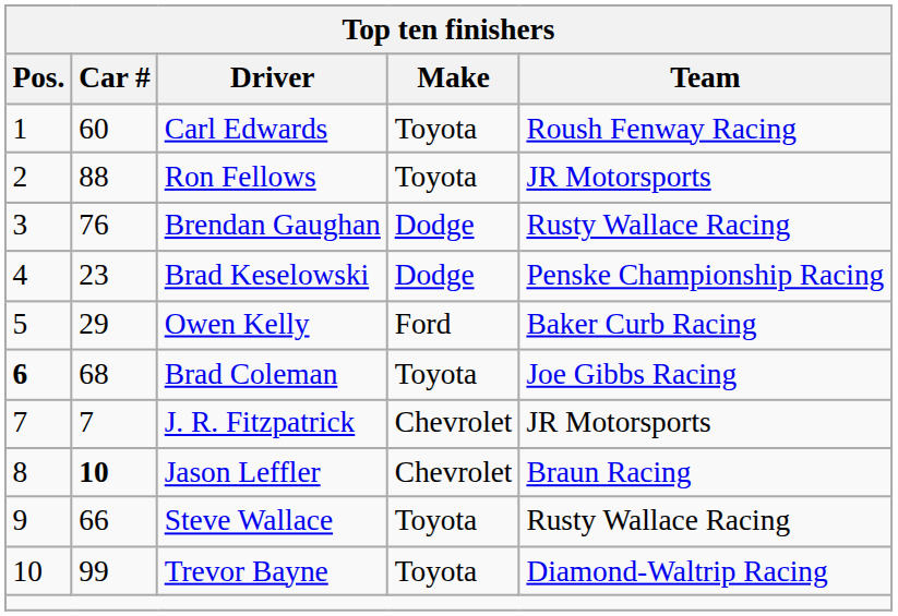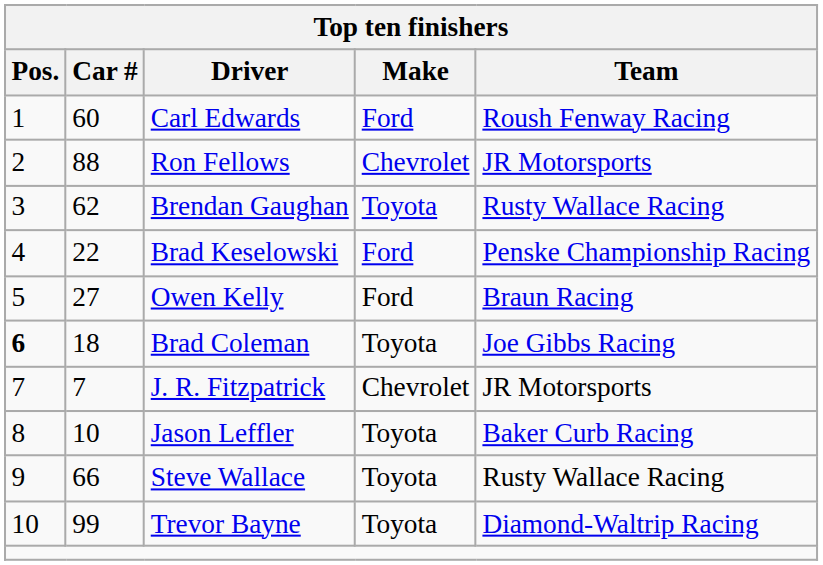Carl Edwards | Make: Toyota -> Ford
Ron Fellows | Make: Toyota -> Chevrolet
Brendan Gaughan | Car #: 76 -> 62
Brendan Gaughan | Make: Dodge -> Toyota
Brad Keselowski | Car #: 23 -> 22
Brad Keselowski | Make: Dodge -> Ford
Owen Kelly | Car #: 29 -> 27
Owen Kelly | Team: Baker Curb Racing -> Braun Racing
Brad Coleman | Car #: 68 -> 18
Jason Leffler | Car #: bold -> normal
Jason Leffler | Make: Chevrolet -> Toyota
Jason Leffler | Team: Braun Racing -> Baker Curb Racing
